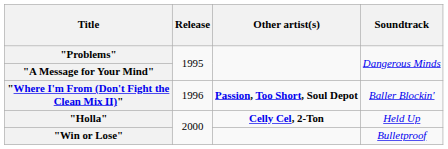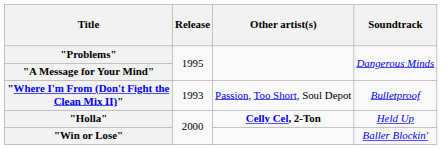"Where I'm From (Don't Fight the Clean Mix II)" | Release: 1996 -> 1993
"Where I'm From (Don't Fight the Clean Mix II)" | Other artist(s): bold -> normal
"Where I'm From (Don't Fight the Clean Mix II)" | Soundtrack: Baller Blockin' -> Bulletproof
"Win or Lose" | Soundtrack: Bulletproof -> Baller Blockin'
